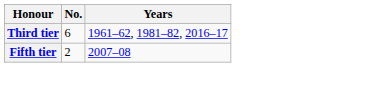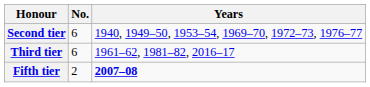+ row: Second tier | 6 | 1940, 1949–50, 1953–54, 1969–70, 1972–73, 1976–77
Fifth tier | Years: normal -> bold
